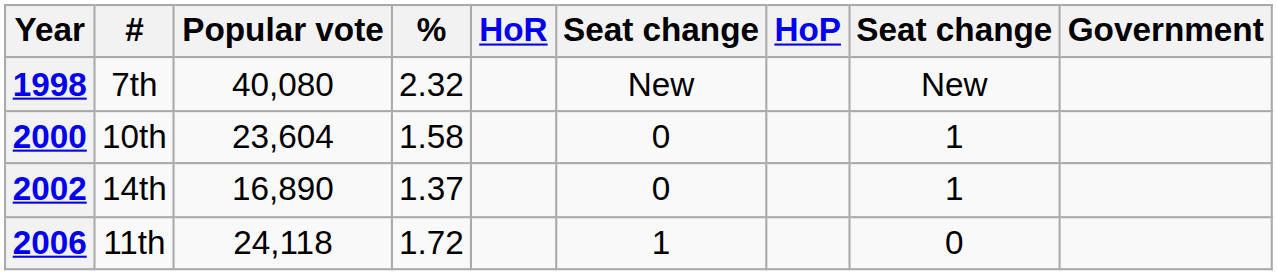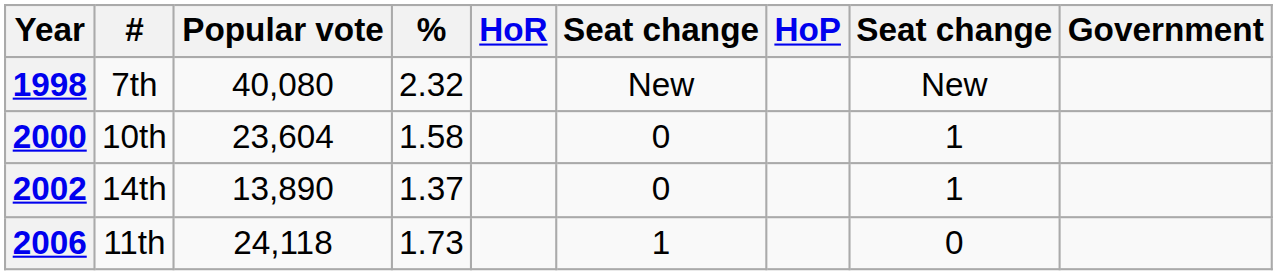2002 | Popular vote: 16,890 -> 13,890
2006 | %: 1.72 -> 1.73
